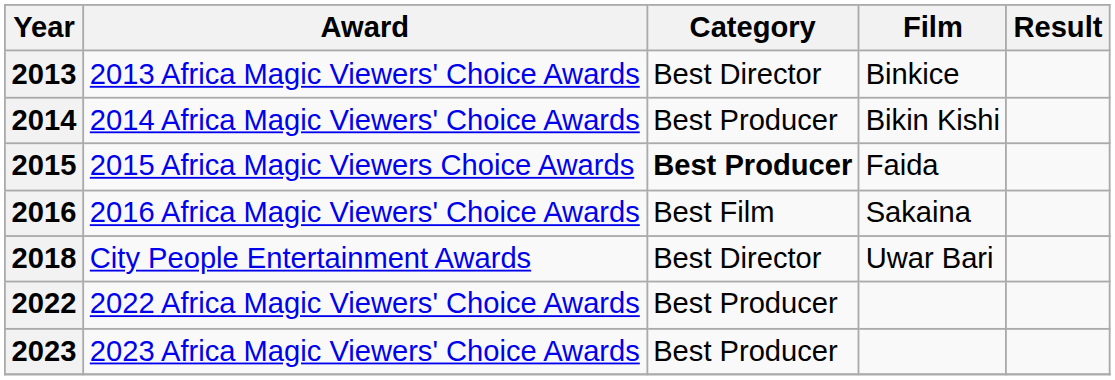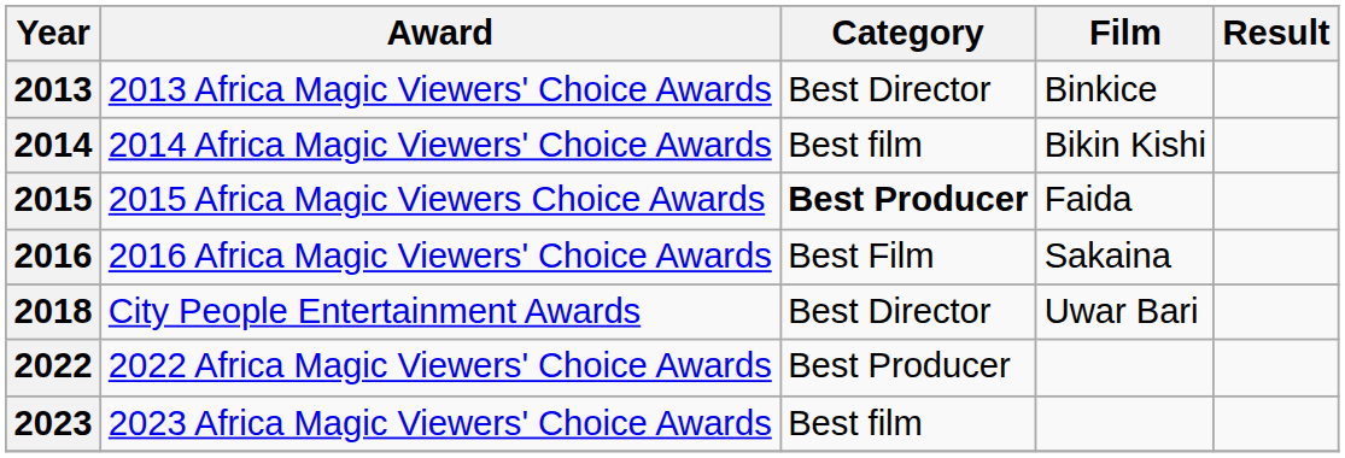2014 | Category: Best Producer -> Best film
2023 | Category: Best Producer -> Best film
